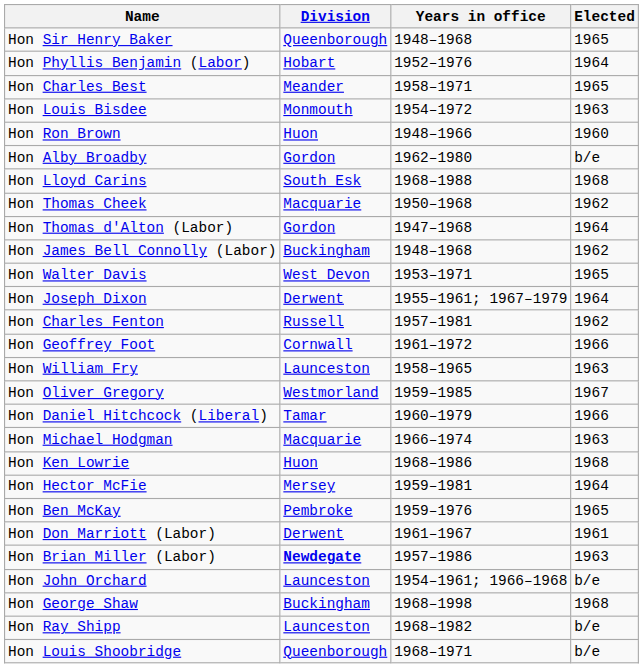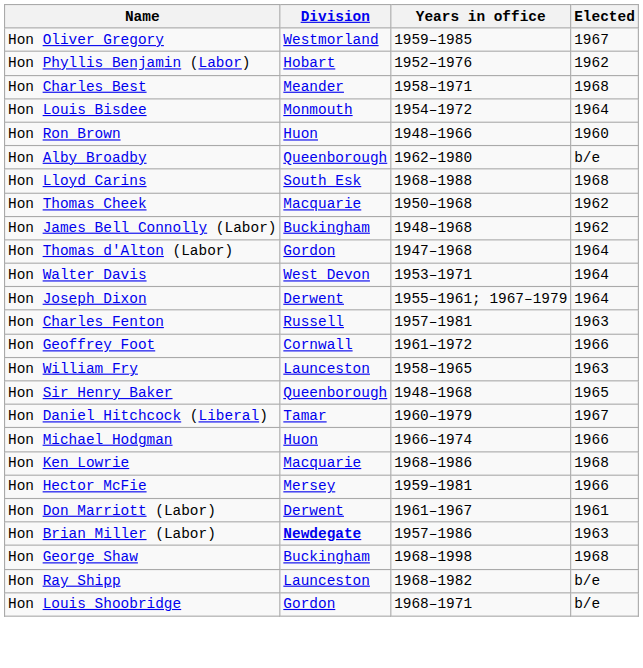rows swapped: Hon Sir Henry Baker <-> Hon Oliver Gregory
Hon Phyllis Benjamin (Labor) | Elected: 1964 -> 1962
Hon Charles Best | Elected: 1965 -> 1968
Hon Louis Bisdee | Elected: 1963 -> 1964
Hon Alby Broadby | Division: Gordon -> Queenborough
rows swapped: Hon James Bell Connolly (Labor) <-> Hon Thomas d'Alton (Labor)
Hon Walter Davis | Elected: 1965 -> 1964
Hon Charles Fenton | Elected: 1962 -> 1963
Hon Daniel Hitchcock (Liberal) | Elected: 1966 -> 1967
Hon Michael Hodgman | Division: Macquarie -> Huon
Hon Michael Hodgman | Elected: 1963 -> 1966
Hon Ken Lowrie | Division: Huon -> Macquarie
Hon Hector McFie | Elected: 1964 -> 1966
- row: Hon Ben McKay | Pembroke | 1959–1976 | 1965
- row: Hon John Orchard | Launceston | 1954–1961; 1966–1968 | b/e
Hon Louis Shoobridge | Division: Queenborough -> Gordon
